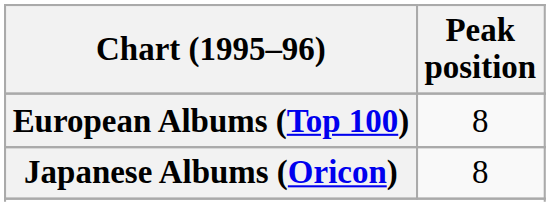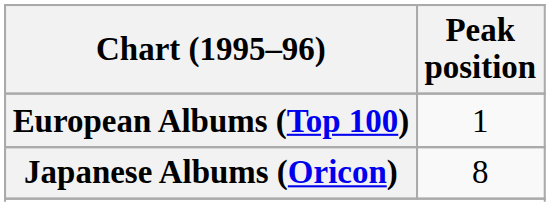European Albums (Top 100) | Peak position: 8 -> 1
